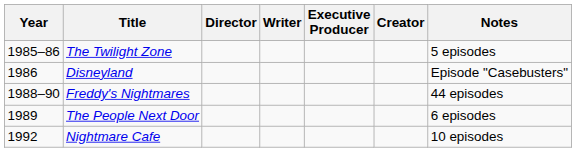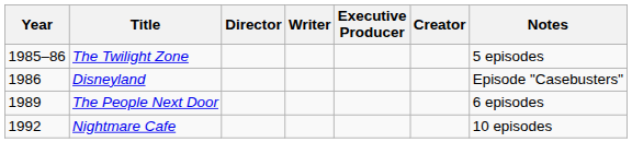- row: 1988–90 | Freddy's Nightmares | 44 episodes
